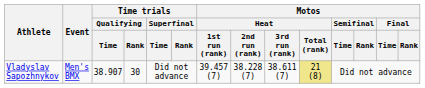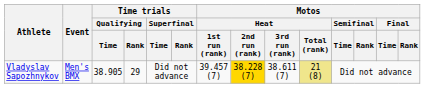Vladyslav Sapozhnykov | Time trials / Qualifying / Time: 38.907 -> 38.905
Vladyslav Sapozhnykov | Time trials / Qualifying / Rank: 30 -> 29
Vladyslav Sapozhnykov | Motos / Heat / 2nd run (rank): no background -> gold background
